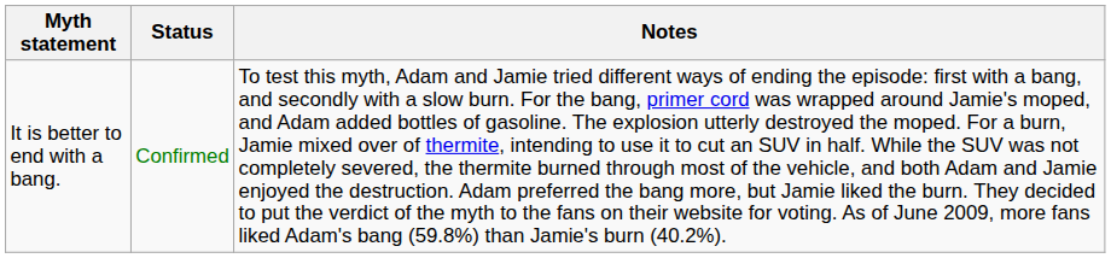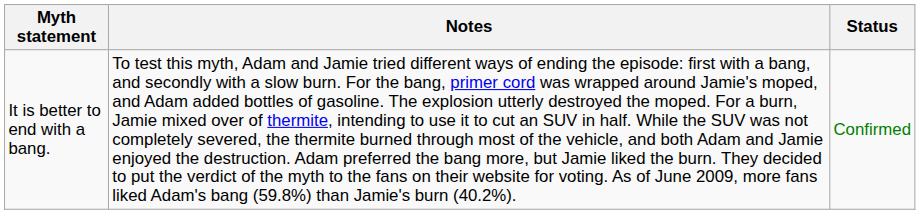columns swapped: Status <-> Notes
